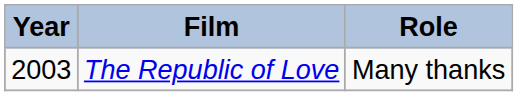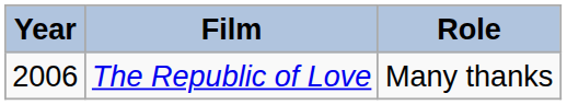The Republic of Love | Year: 2003 -> 2006
